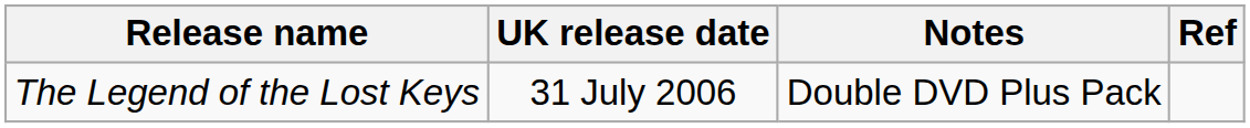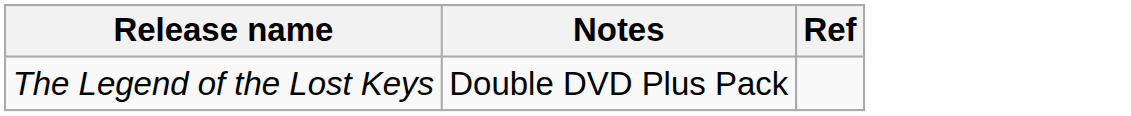- column: UK release date | 31 July 2006
